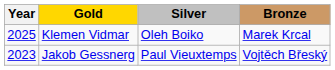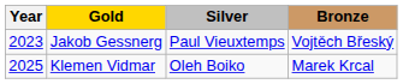rows swapped: Jakob Gessnerg <-> Klemen Vidmar
